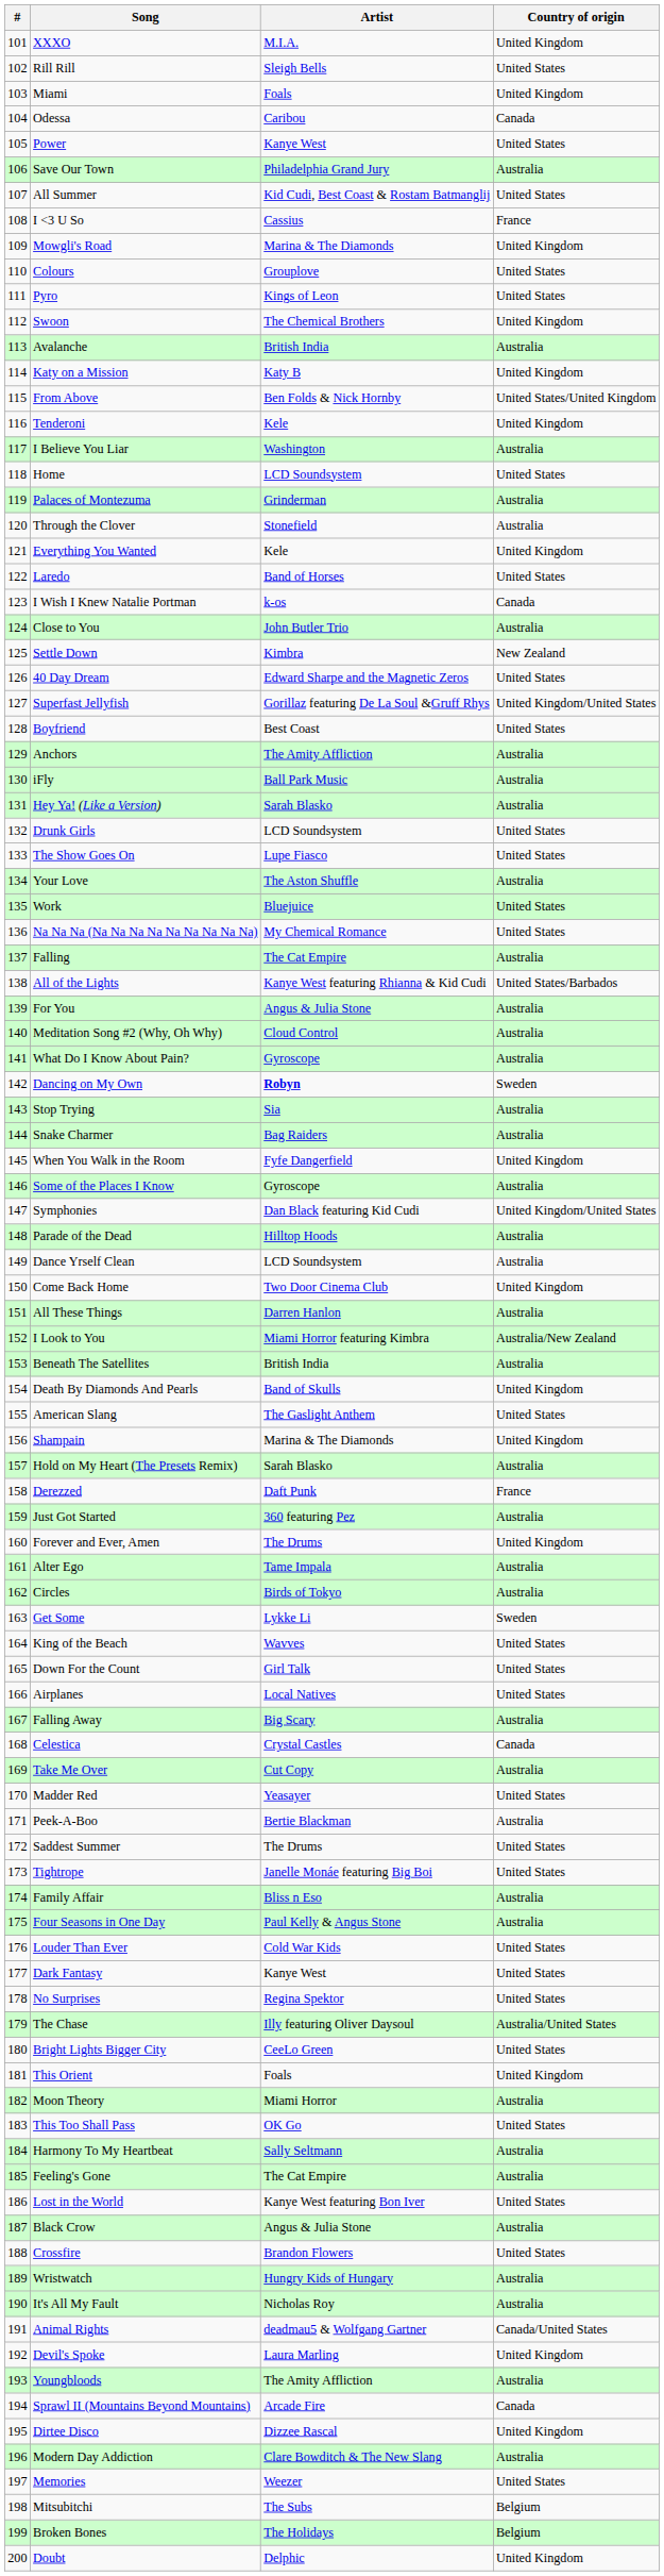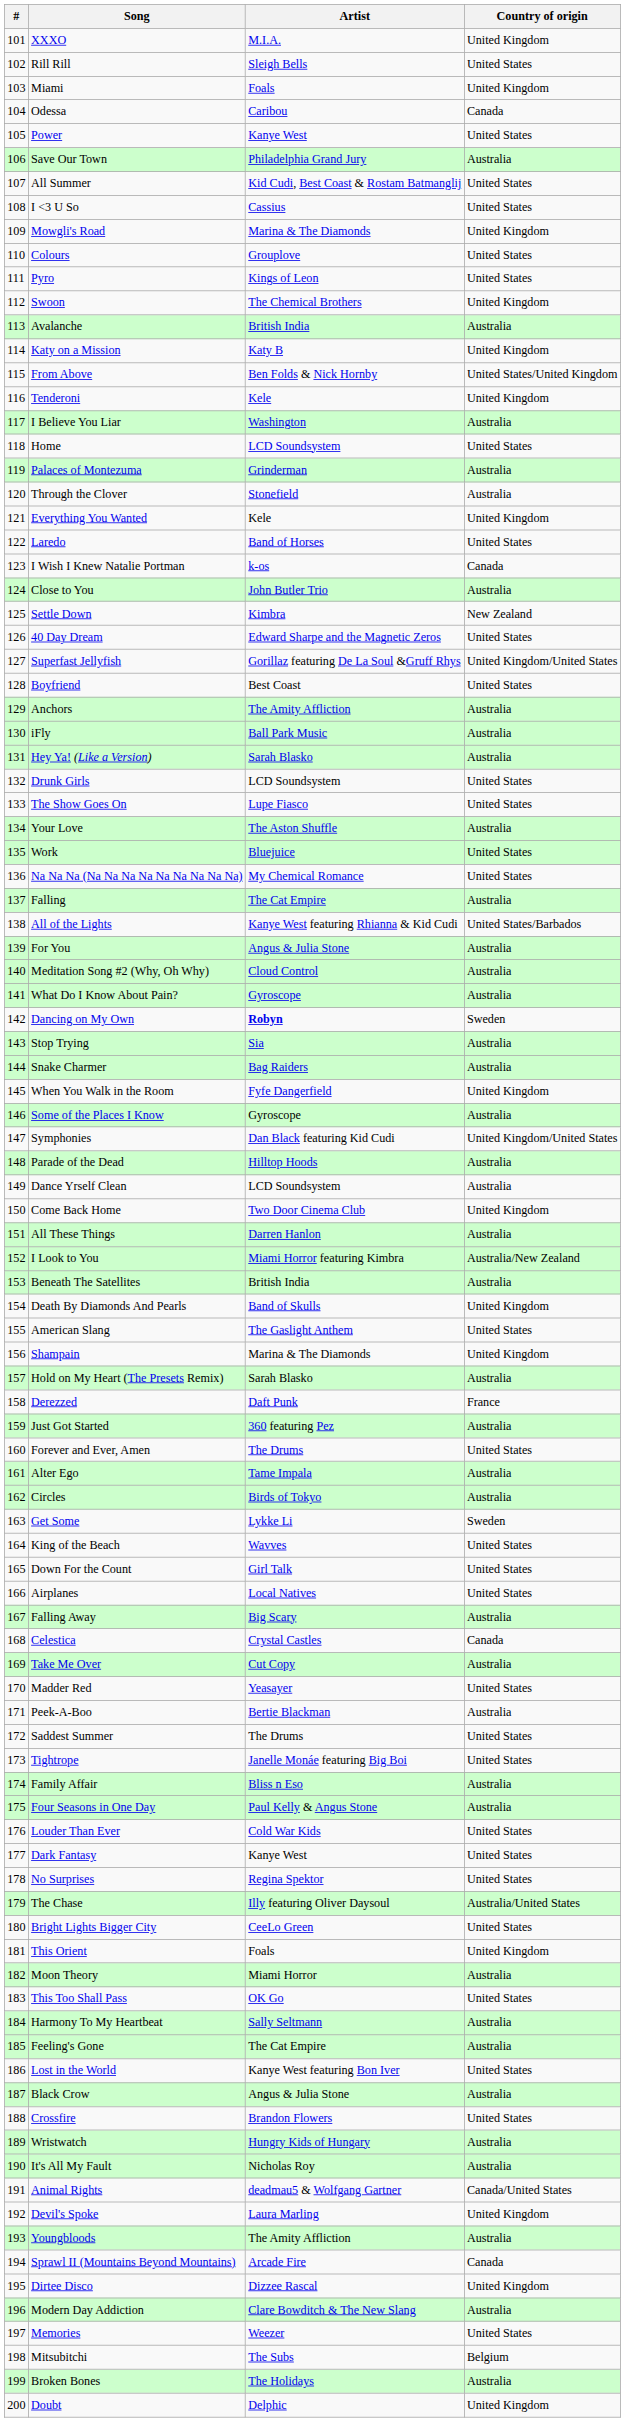I <3 U So | Country of origin: France -> United States
Forever and Ever, Amen | Country of origin: United Kingdom -> United States
Broken Bones | Country of origin: Belgium -> Australia
